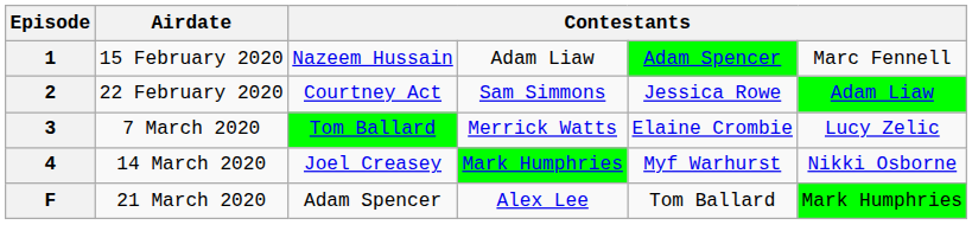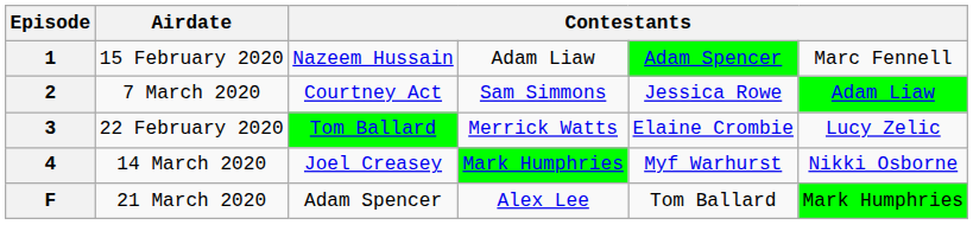2 | Airdate: 22 February 2020 -> 7 March 2020
3 | Airdate: 7 March 2020 -> 22 February 2020
